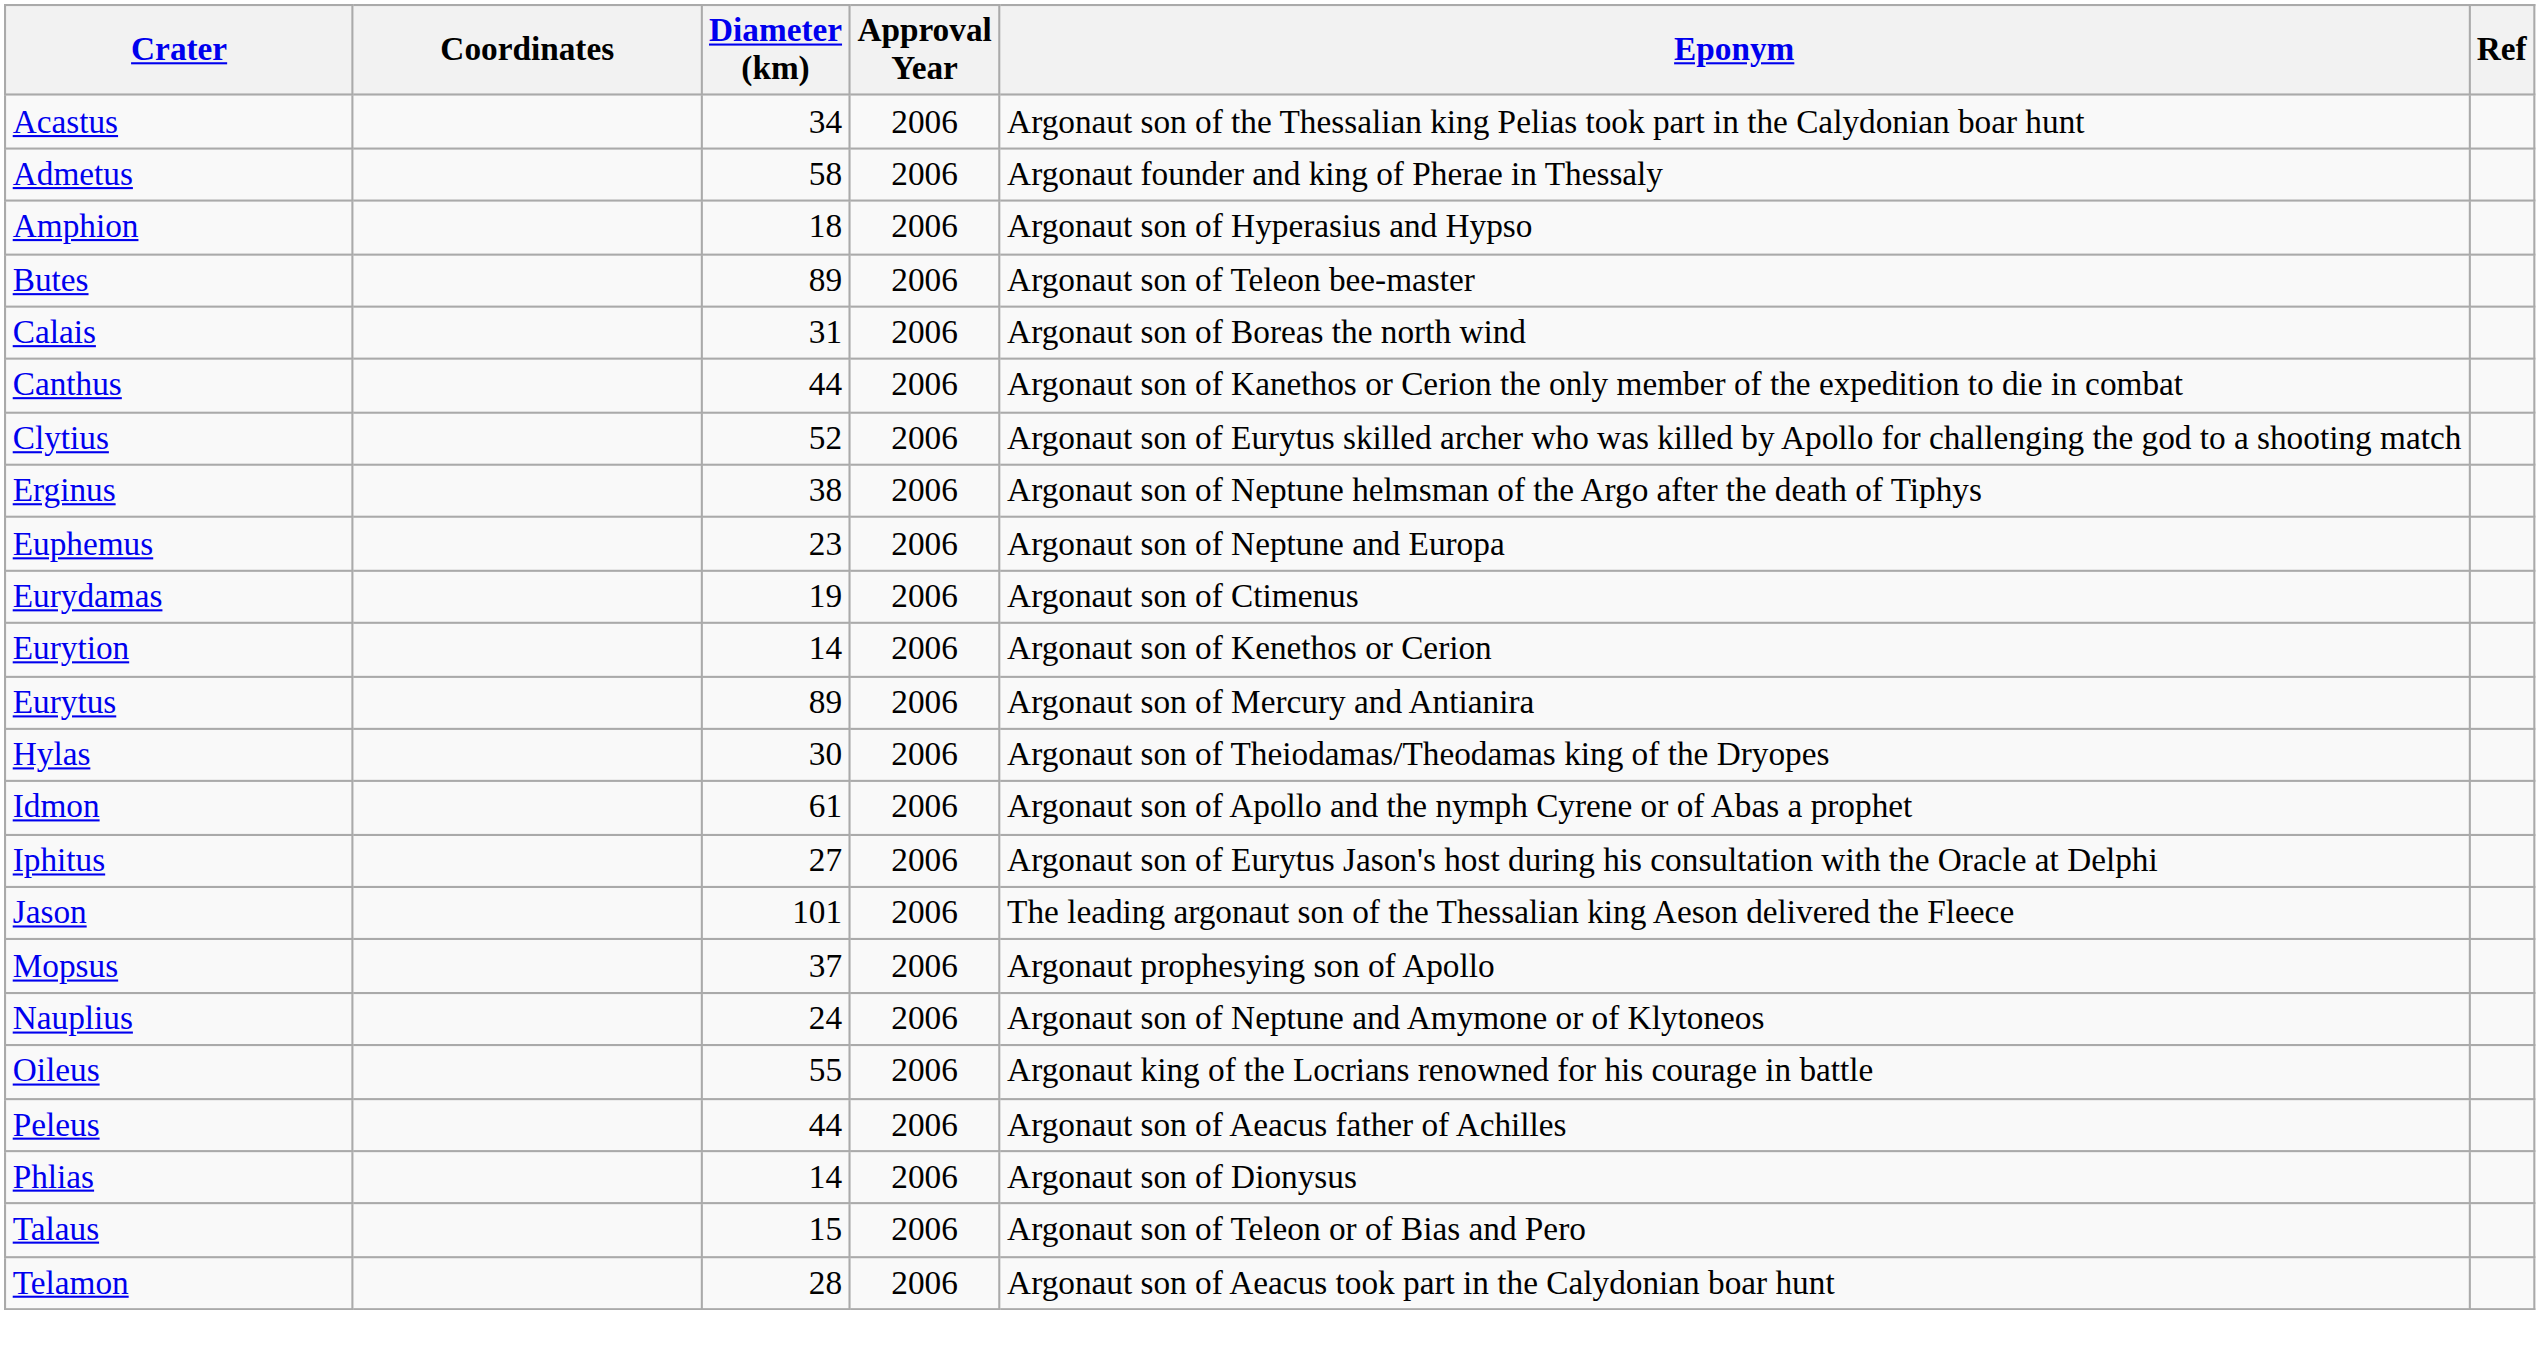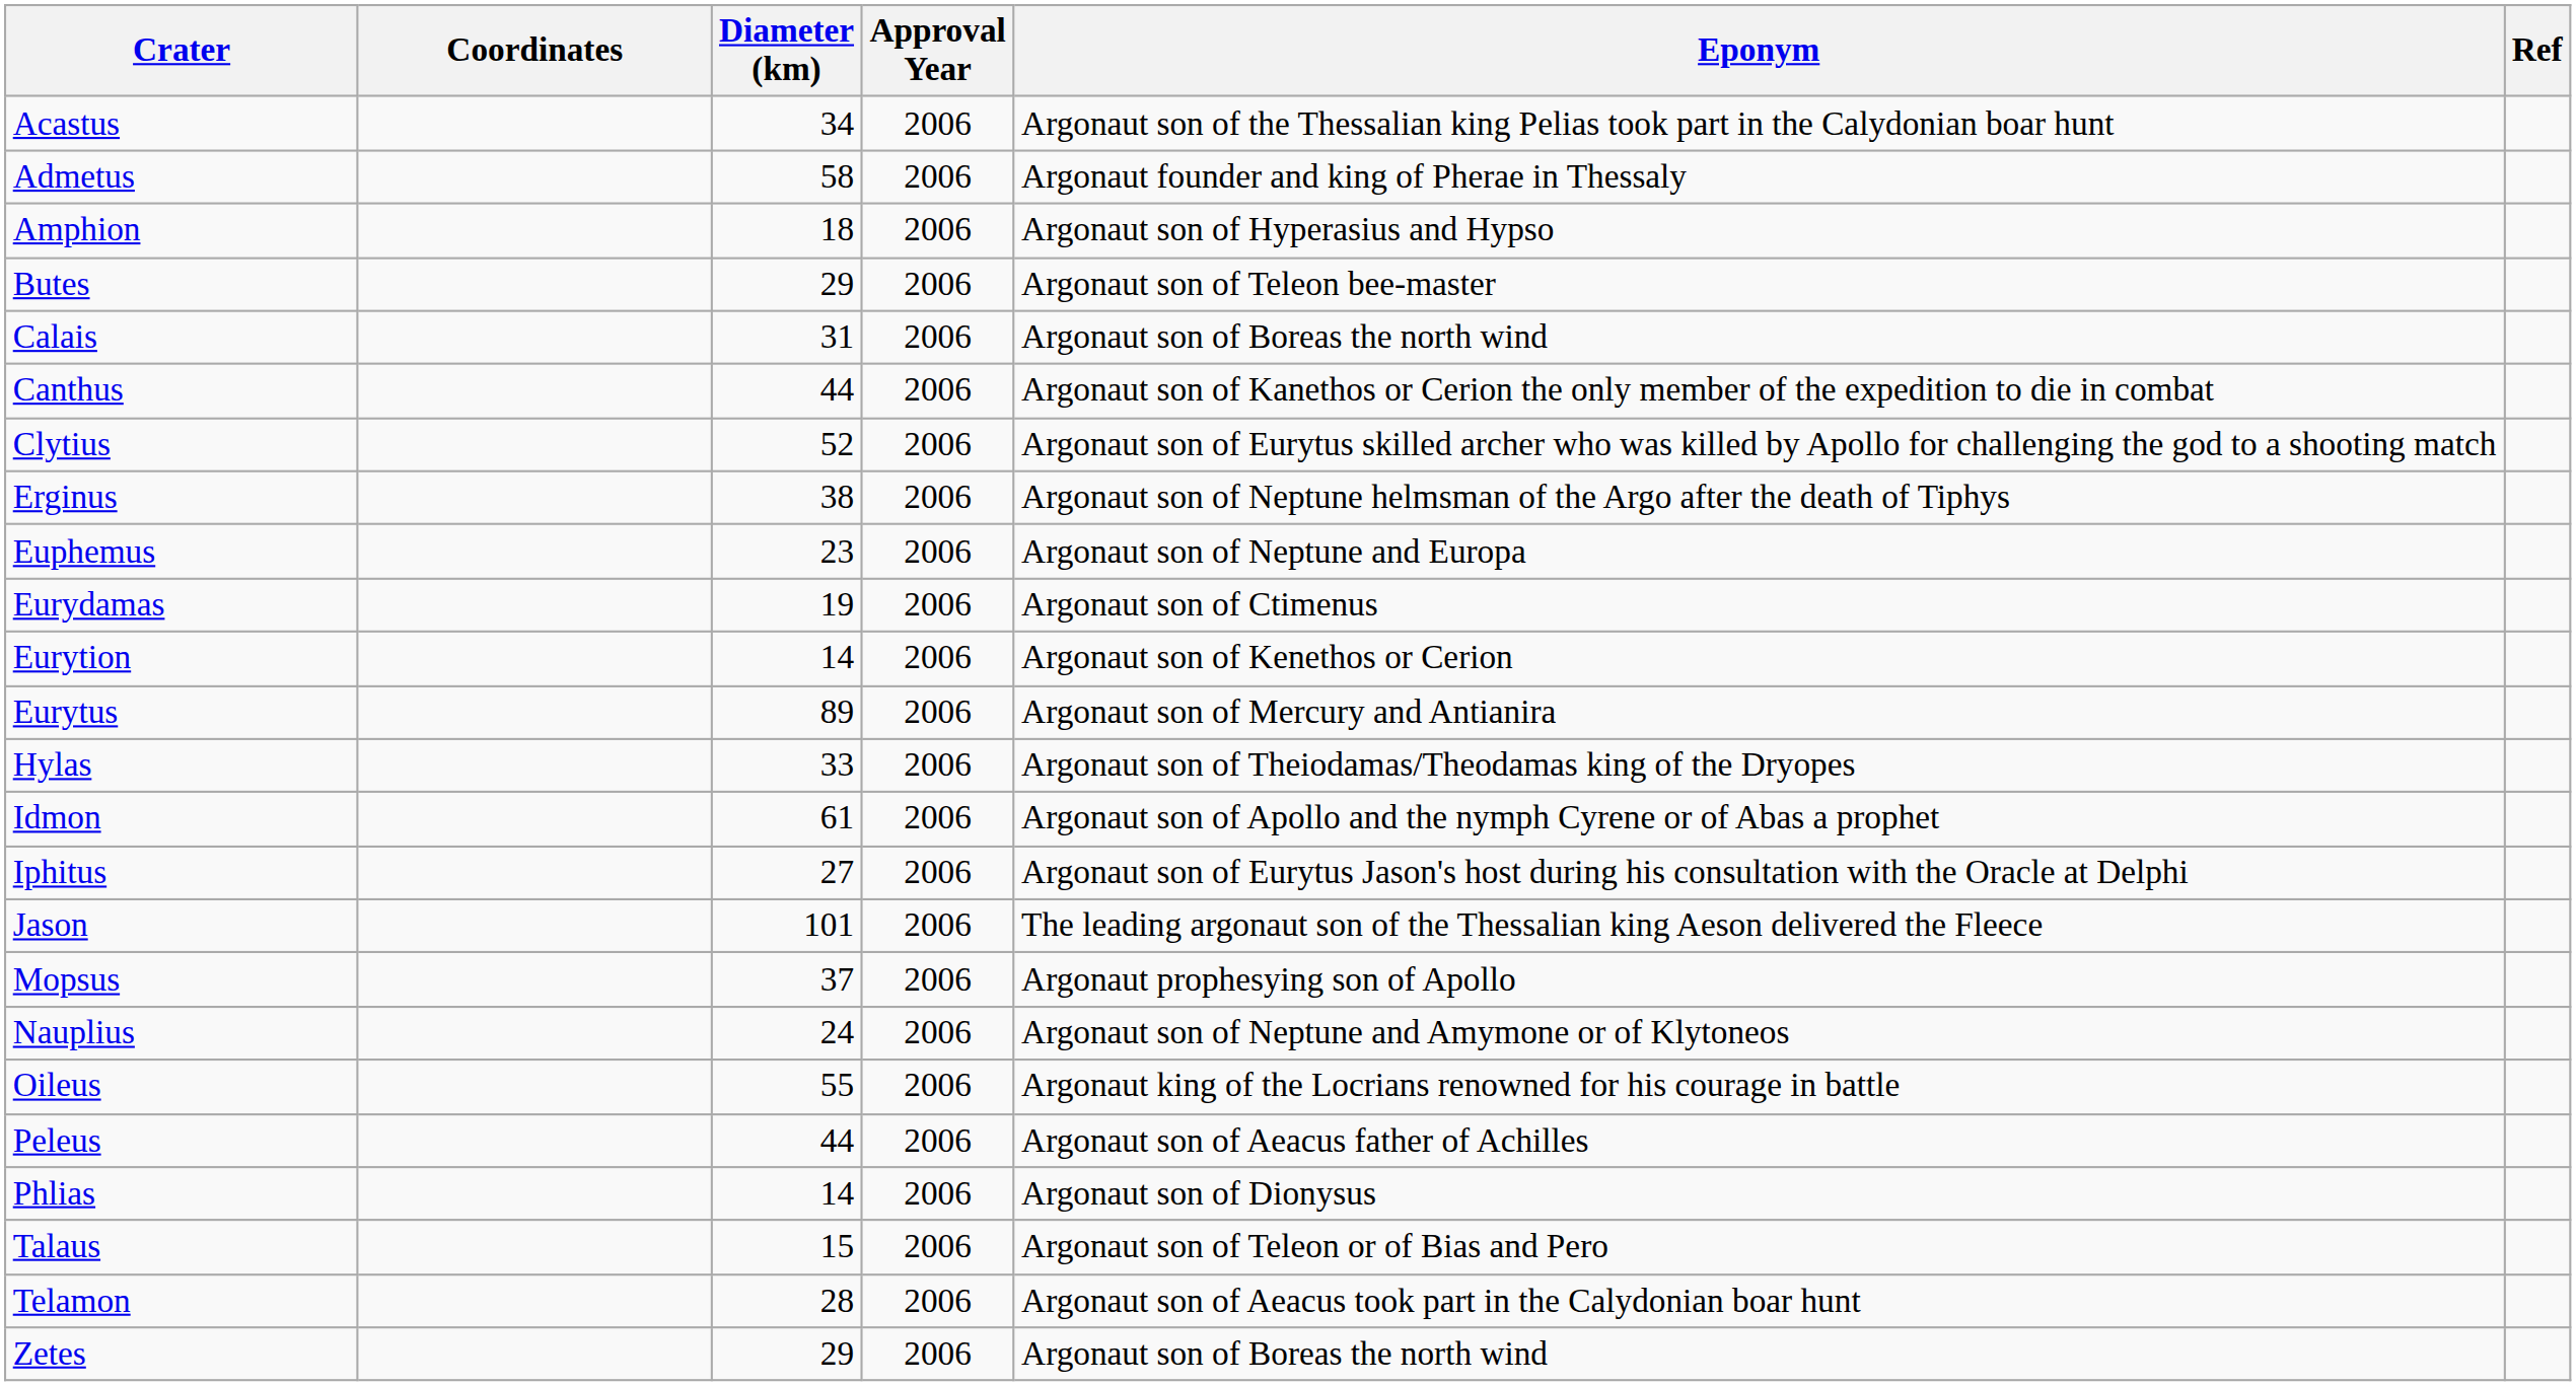Butes | Diameter (km): 89 -> 29
Hylas | Diameter (km): 30 -> 33
+ row: Zetes | 29 | 2006 | Argonaut son of Boreas the north wind
